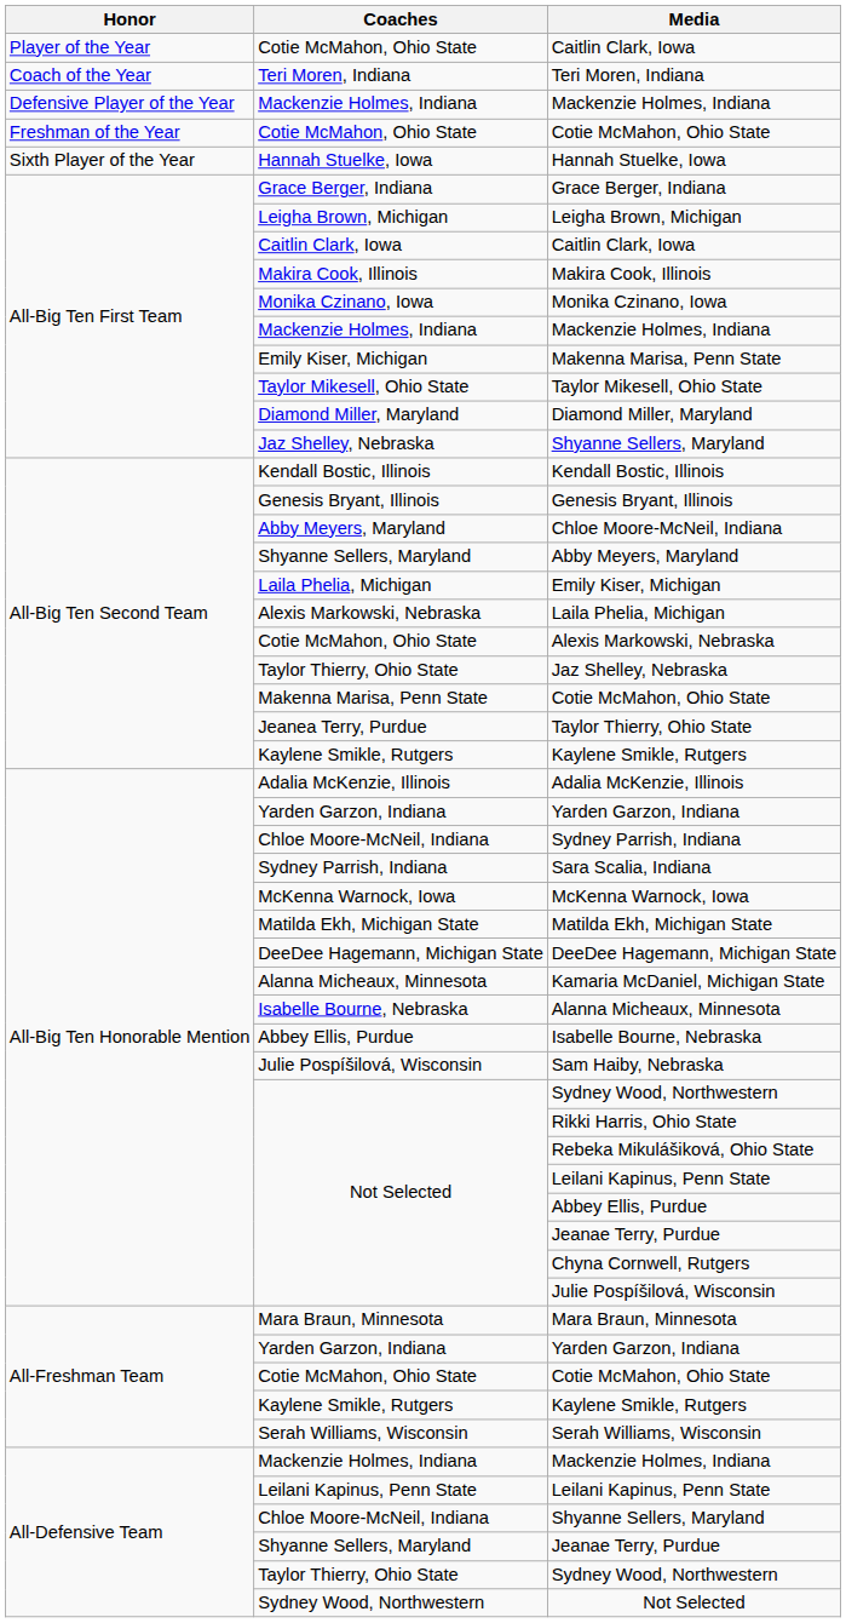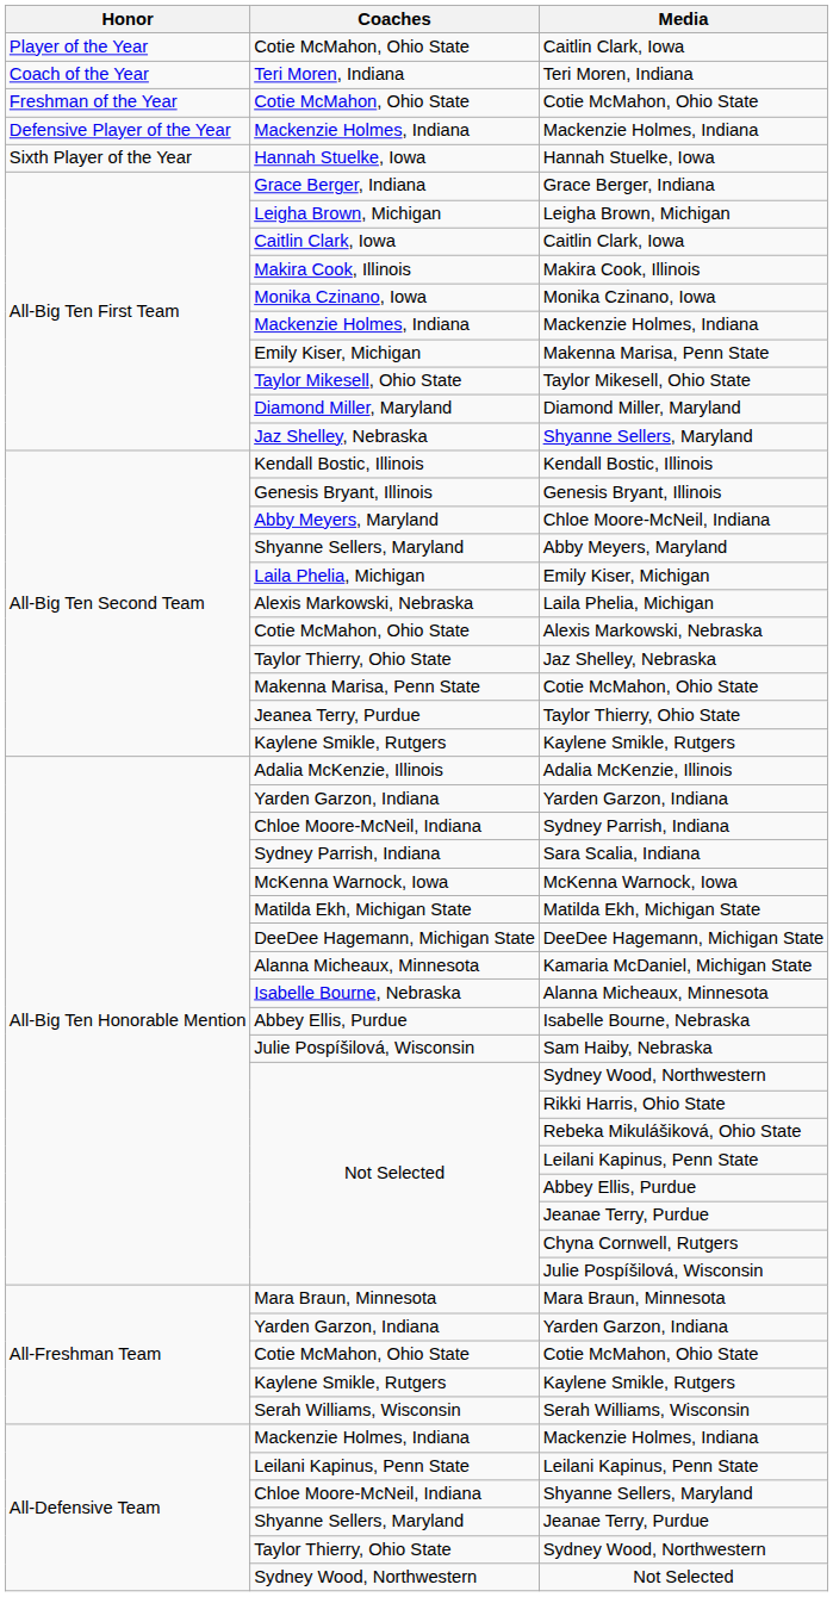rows swapped: Freshman of the Year / Cotie McMahon, Ohio State <-> Defensive Player of the Year / Mackenzie Holmes, Indiana
